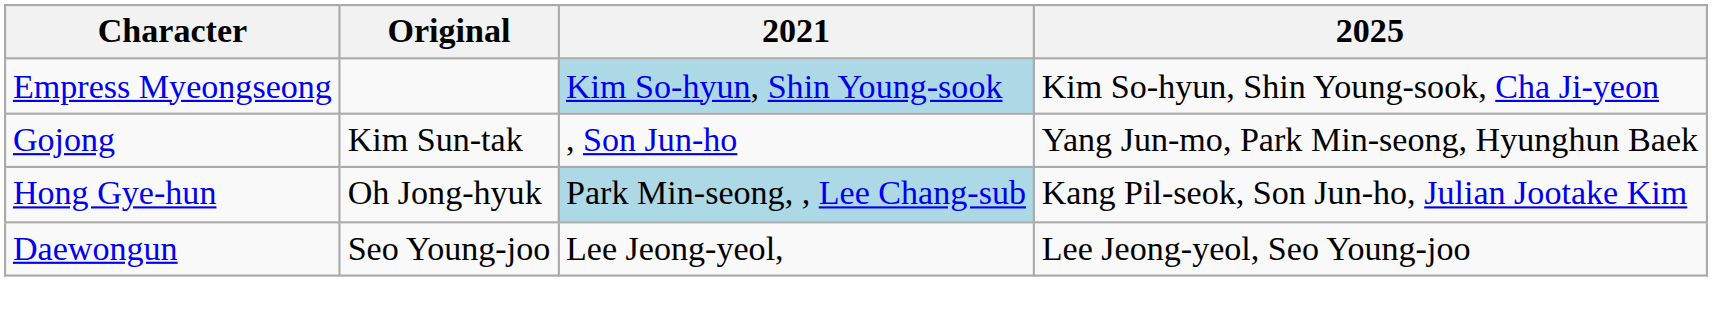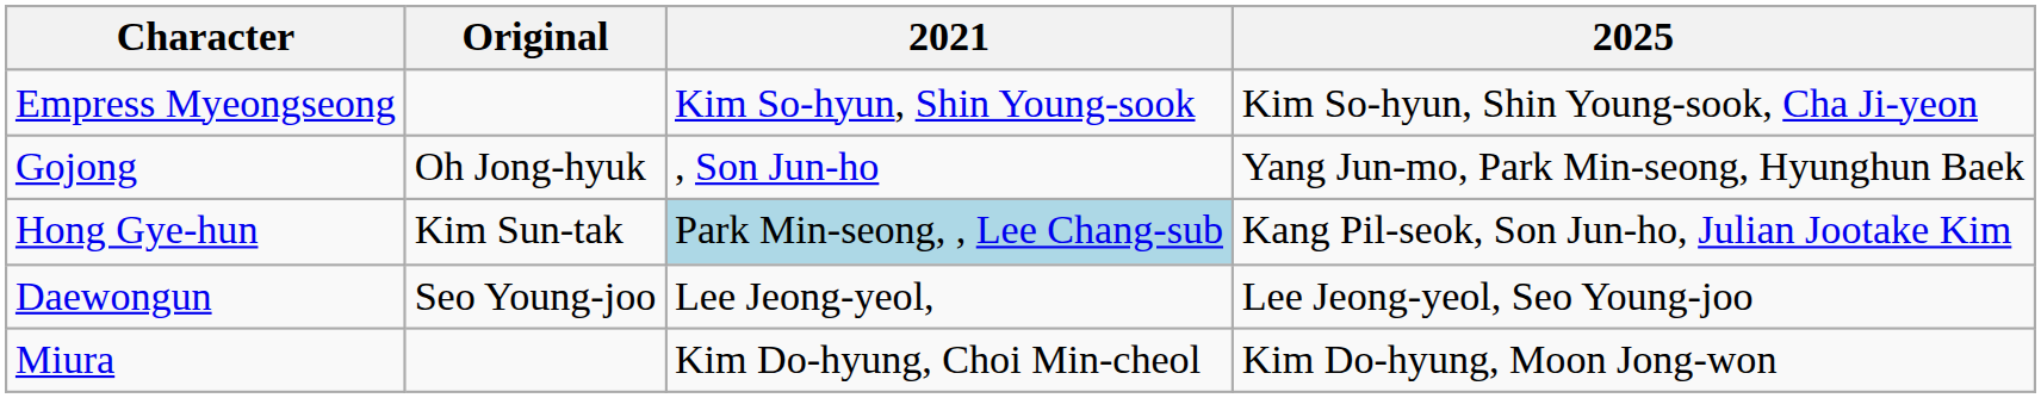Empress Myeongseong | 2021: lightblue background -> no background
Gojong | Original: Kim Sun-tak -> Oh Jong-hyuk
Hong Gye-hun | Original: Oh Jong-hyuk -> Kim Sun-tak
+ row: Miura | Kim Do-hyung, Choi Min-cheol | Kim Do-hyung, Moon Jong-won
